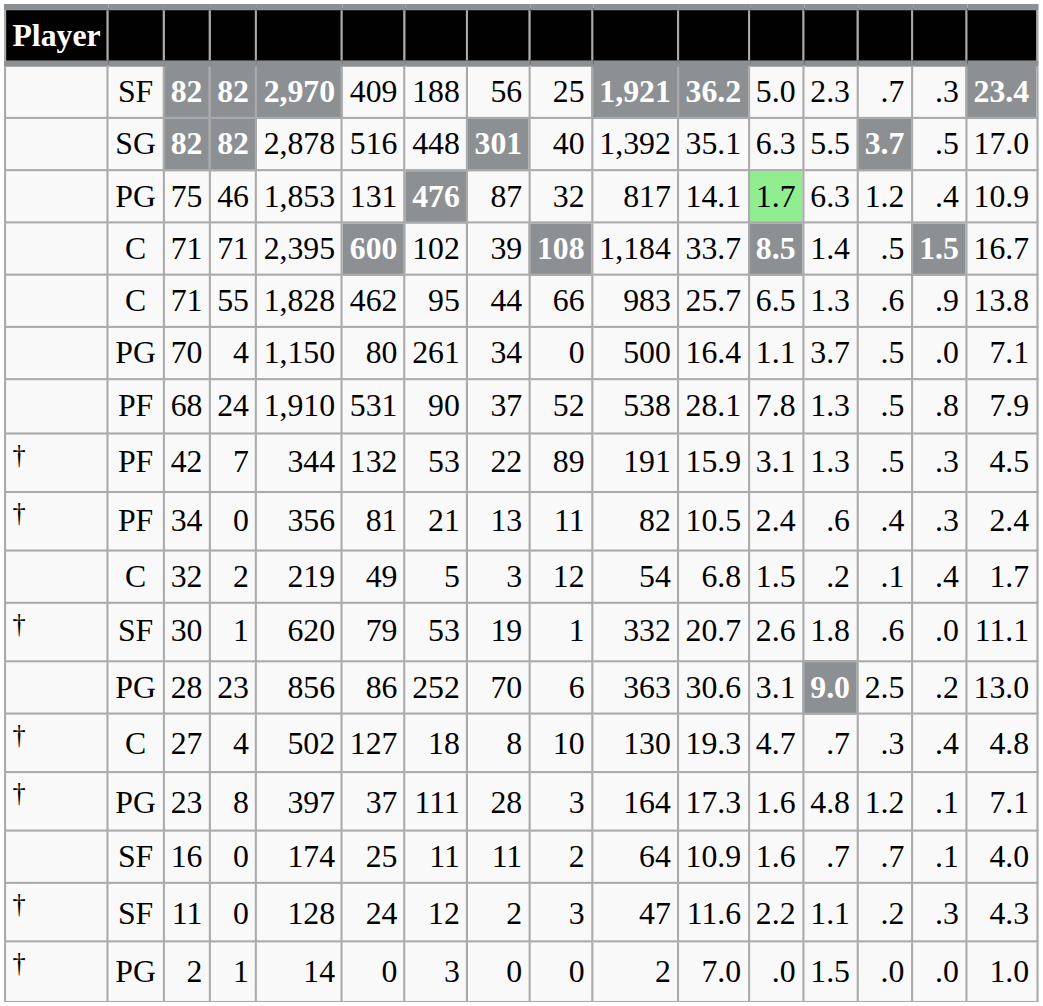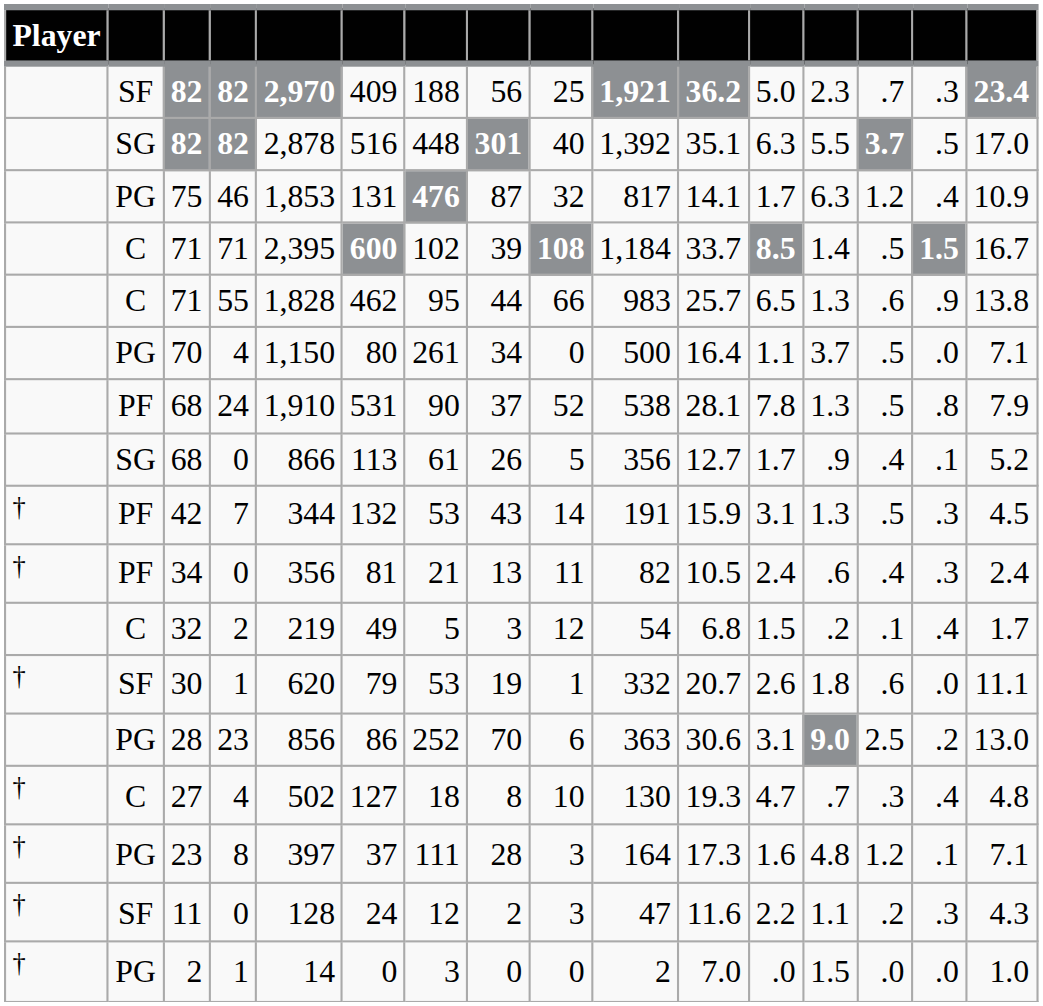75 | column 12: lightgreen background -> no background
+ row: SG | 68 | 0 | 866 | 113 | 61 | 26 | 5 | 356 | 12.7 | 1.7 | .9 | .4 | .1 | 5.2
42 | column 8: 22 -> 43
42 | column 9: 89 -> 14
- row: SF | 16 | 0 | 174 | 25 | 11 | 11 | 2 | 64 | 10.9 | 1.6 | .7 | .7 | .1 | 4.0
